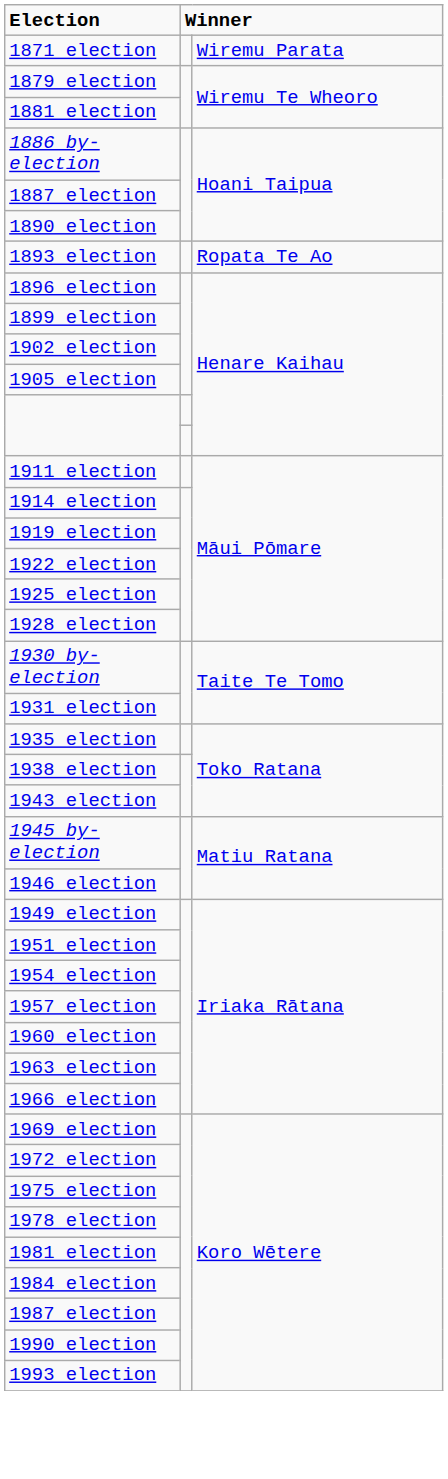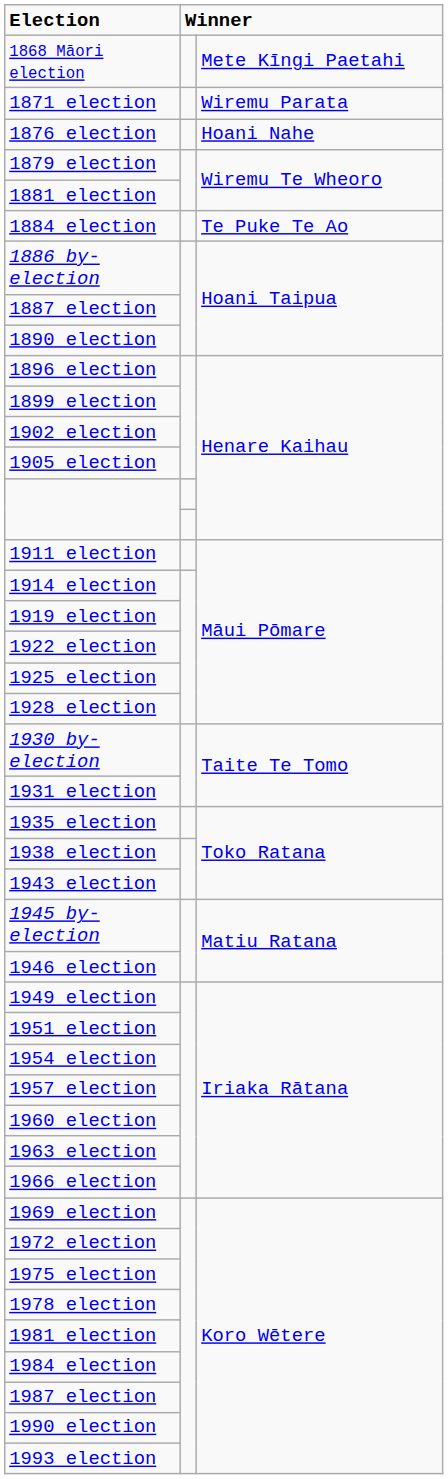+ row: 1868 Māori election | Mete Kīngi Paetahi
+ row: 1876 election | Hoani Nahe
+ row: 1884 election | Te Puke Te Ao
- row: 1893 election | Ropata Te Ao
